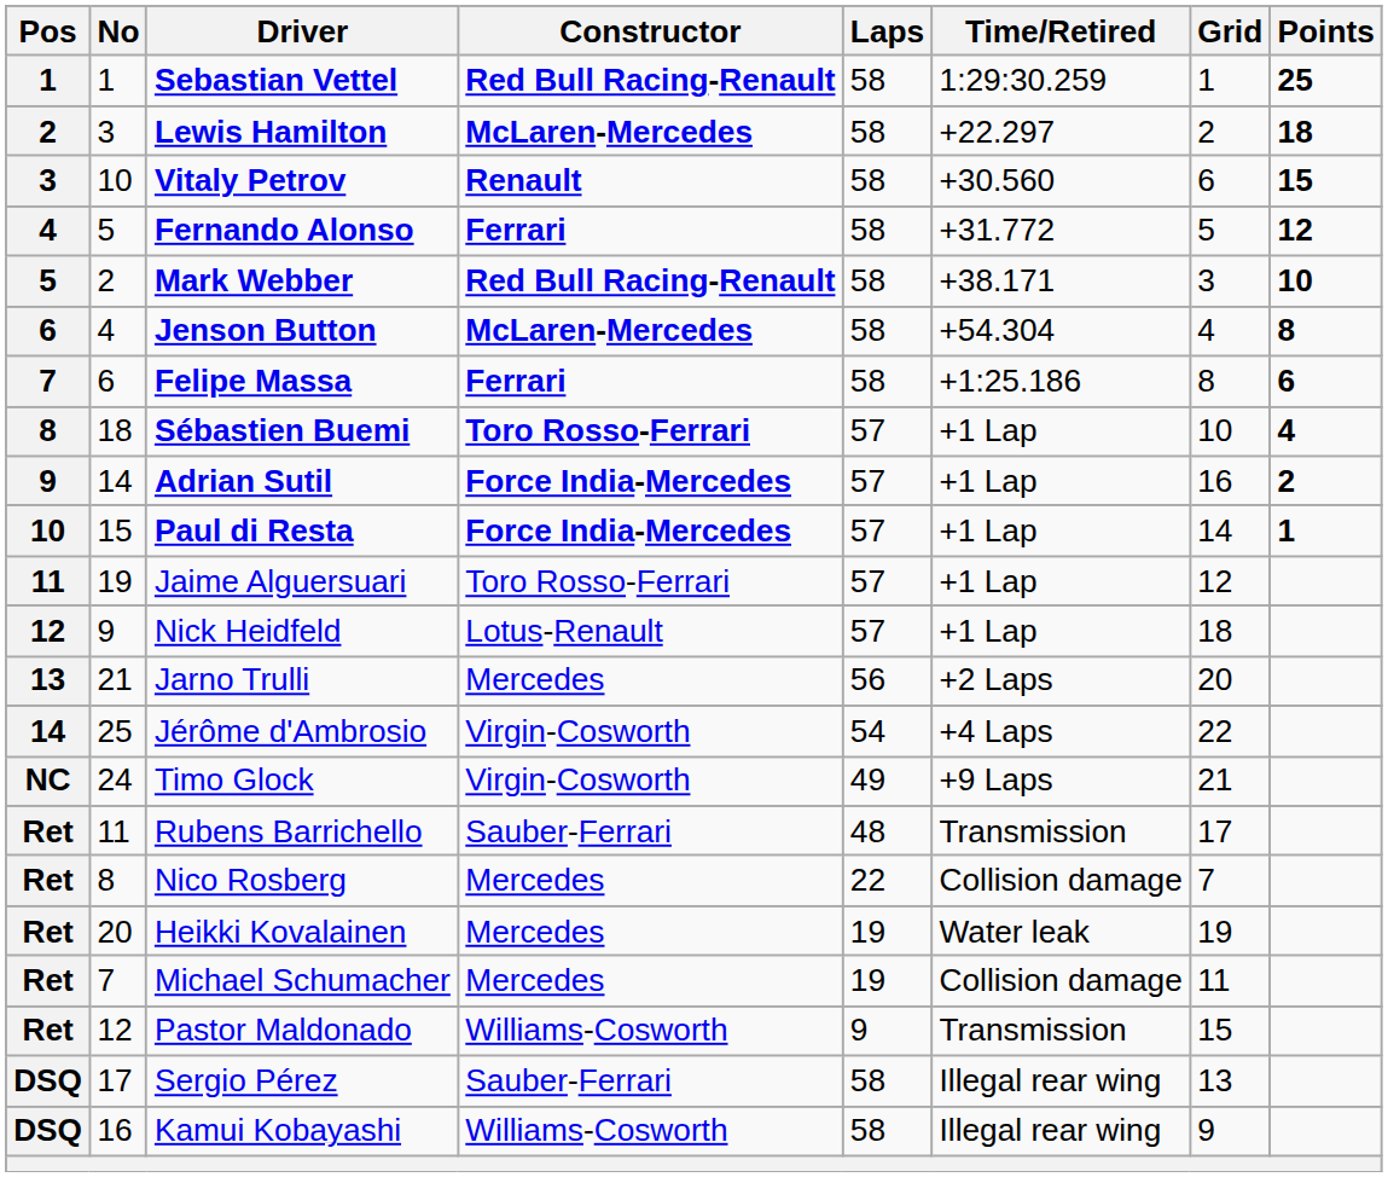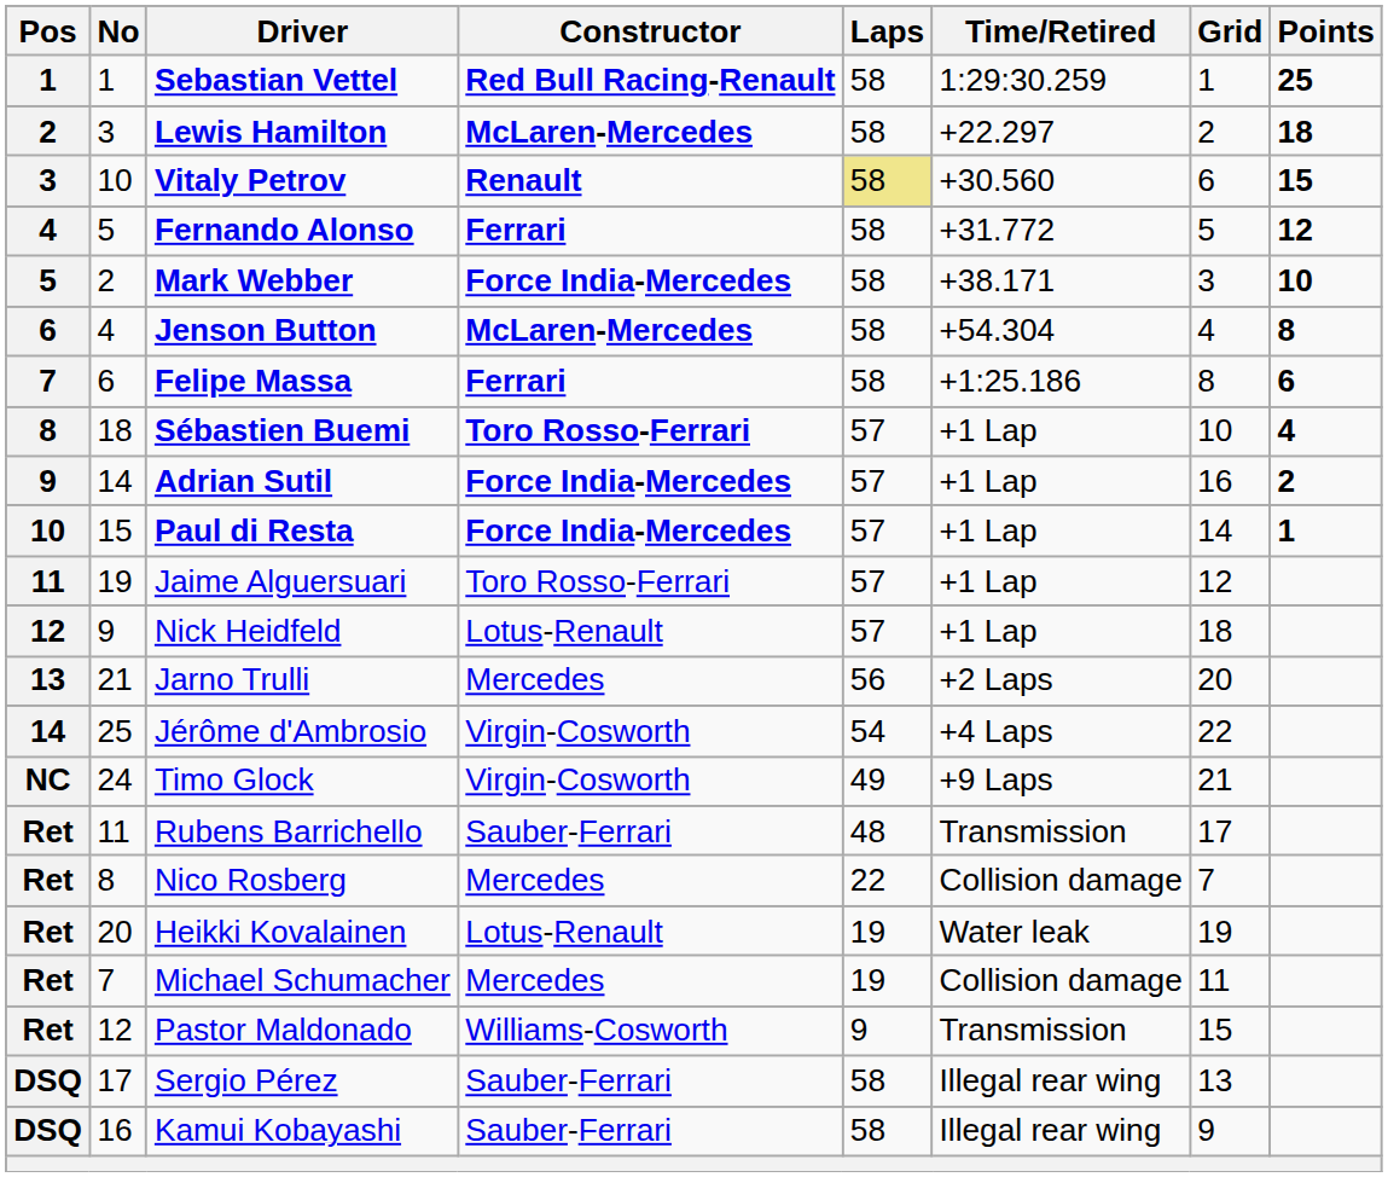Vitaly Petrov | Laps: no background -> khaki background
Mark Webber | Constructor: Red Bull Racing-Renault -> Force India-Mercedes
Heikki Kovalainen | Constructor: Mercedes -> Lotus-Renault
Kamui Kobayashi | Constructor: Williams-Cosworth -> Sauber-Ferrari
